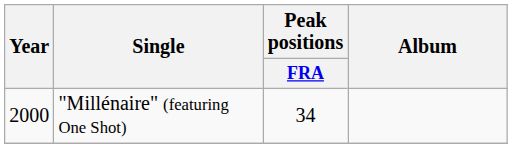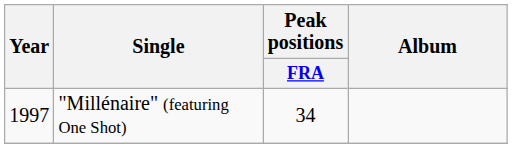"Millénaire" (featuring One Shot) | Year: 2000 -> 1997
